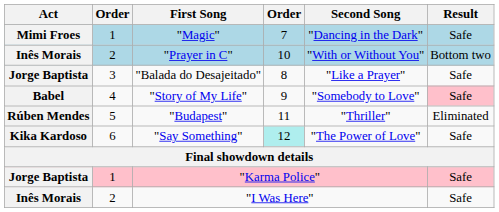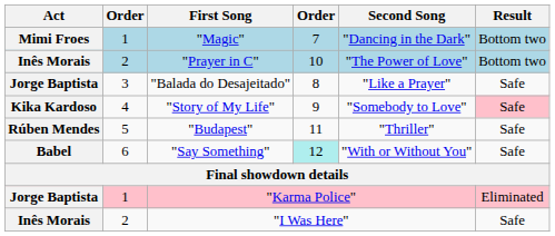"Magic" | Result: Safe -> Bottom two
"Prayer in C" | Second Song: "With or Without You" -> "The Power of Love"
"Story of My Life" | Act: Babel -> Kika Kardoso
"Budapest" | Result: Eliminated -> Safe
"Say Something" | Act: Kika Kardoso -> Babel
"Say Something" | Second Song: "The Power of Love" -> "With or Without You"
"Karma Police" | Result: Safe -> Eliminated
